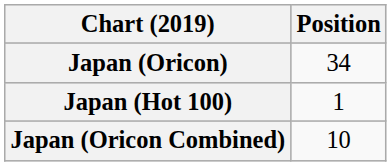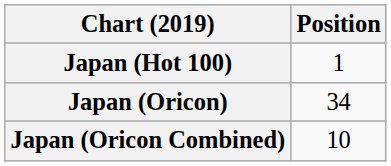rows swapped: Japan (Hot 100) <-> Japan (Oricon)
